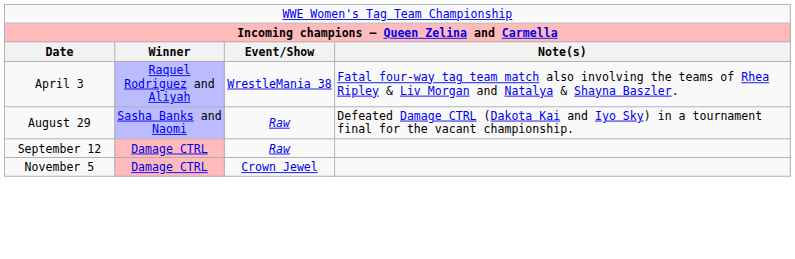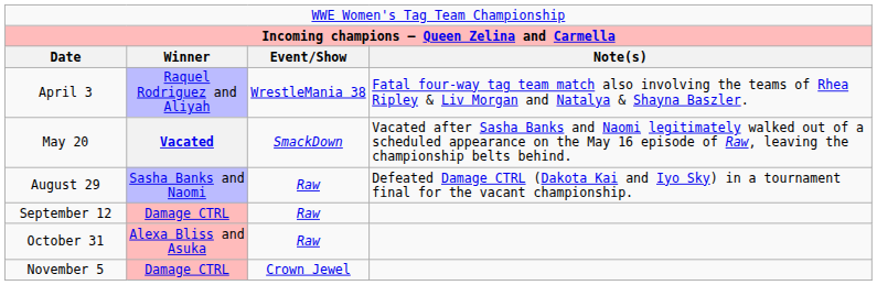+ row: May 20 | Vacated | SmackDown | Vacated after Sasha Banks and Naomi legitimately walked out of a scheduled appearance on the May 16 episode of Raw, leaving the championship belts behind.
+ row: October 31 | Alexa Bliss and Asuka | Raw
